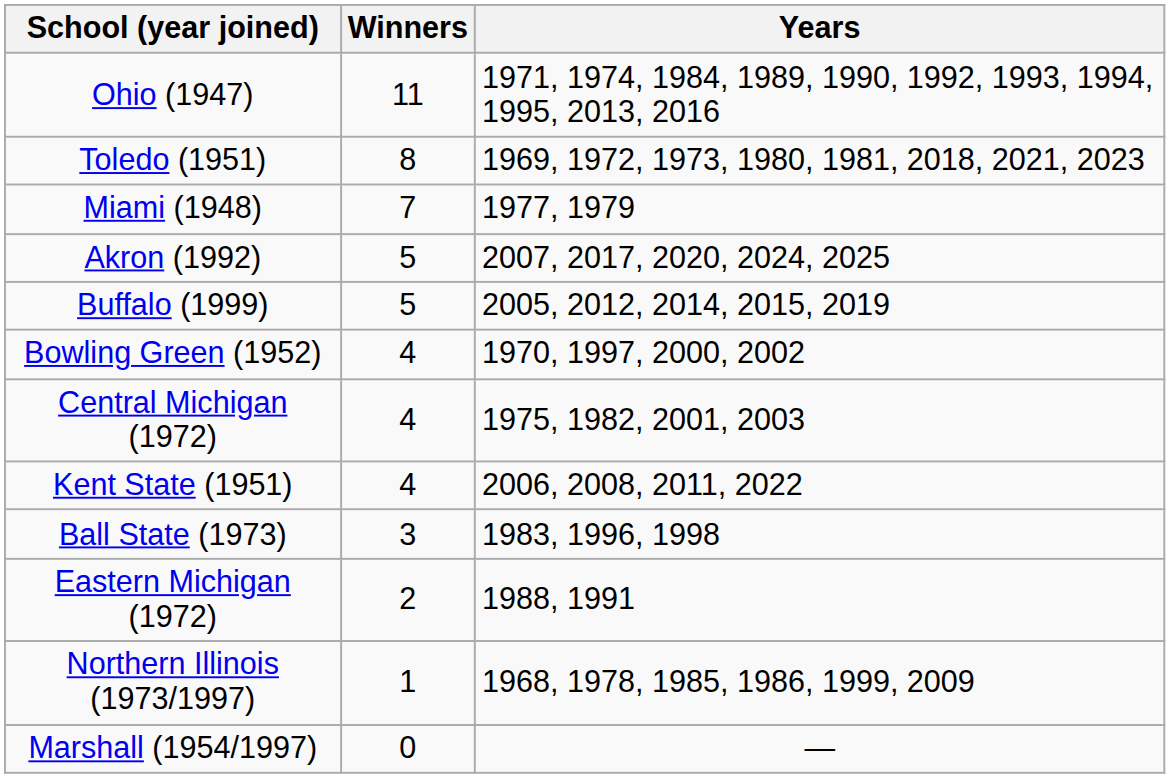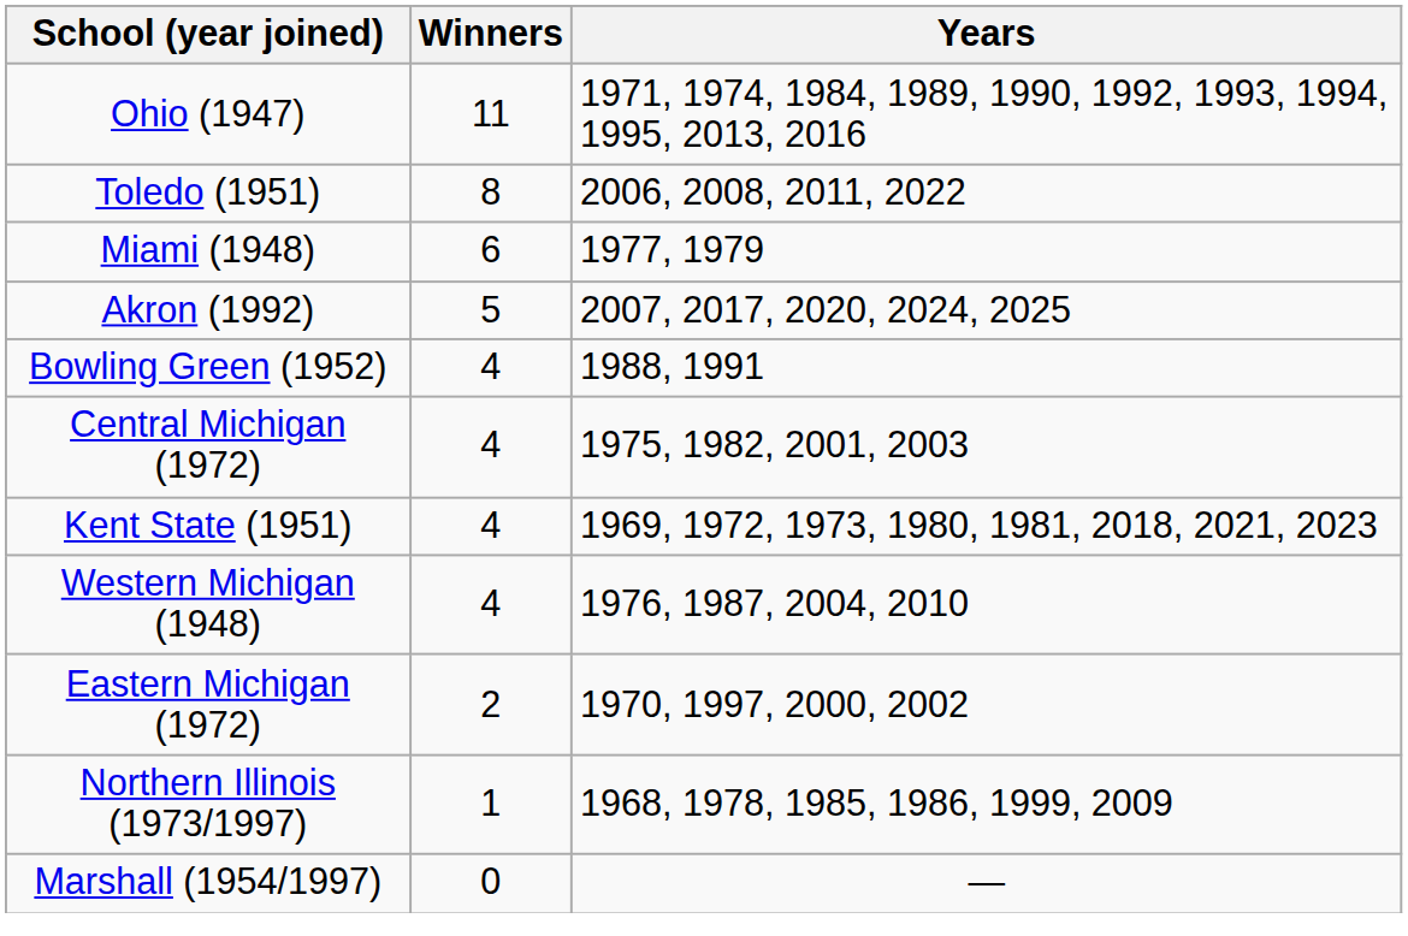Toledo (1951) | Years: 1969, 1972, 1973, 1980, 1981, 2018, 2021, 2023 -> 2006, 2008, 2011, 2022
Miami (1948) | Winners: 7 -> 6
- row: Buffalo (1999) | 5 | 2005, 2012, 2014, 2015, 2019
Bowling Green (1952) | Years: 1970, 1997, 2000, 2002 -> 1988, 1991
Kent State (1951) | Years: 2006, 2008, 2011, 2022 -> 1969, 1972, 1973, 1980, 1981, 2018, 2021, 2023
+ row: Western Michigan (1948) | 4 | 1976, 1987, 2004, 2010
- row: Ball State (1973) | 3 | 1983, 1996, 1998
Eastern Michigan (1972) | Years: 1988, 1991 -> 1970, 1997, 2000, 2002
